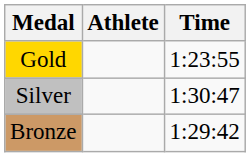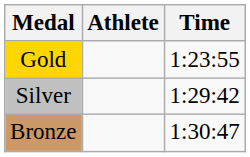Silver | Time: 1:30:47 -> 1:29:42
Bronze | Time: 1:29:42 -> 1:30:47
